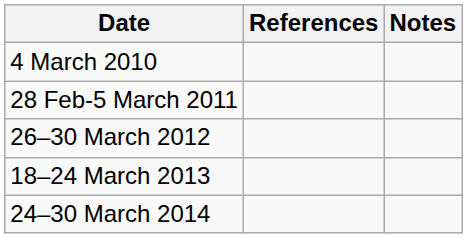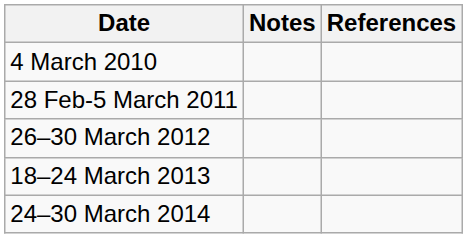columns swapped: Notes <-> References
